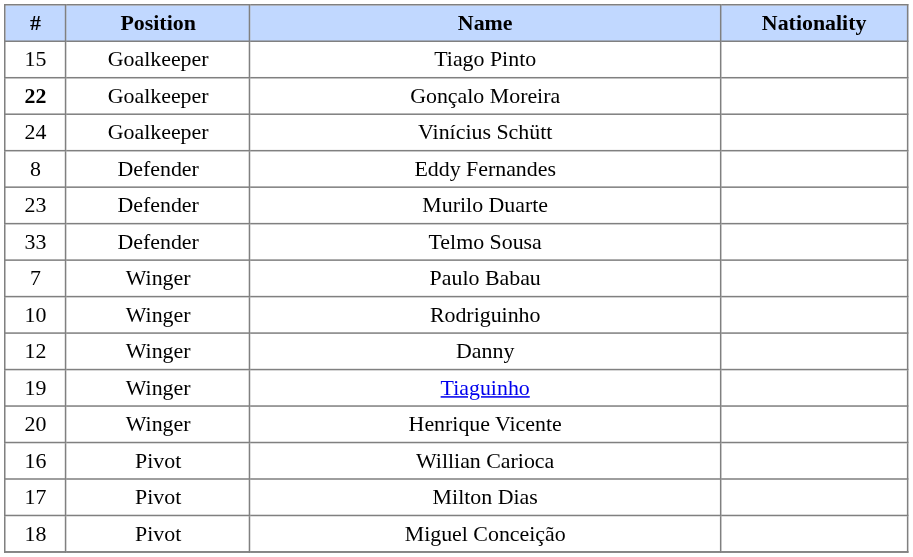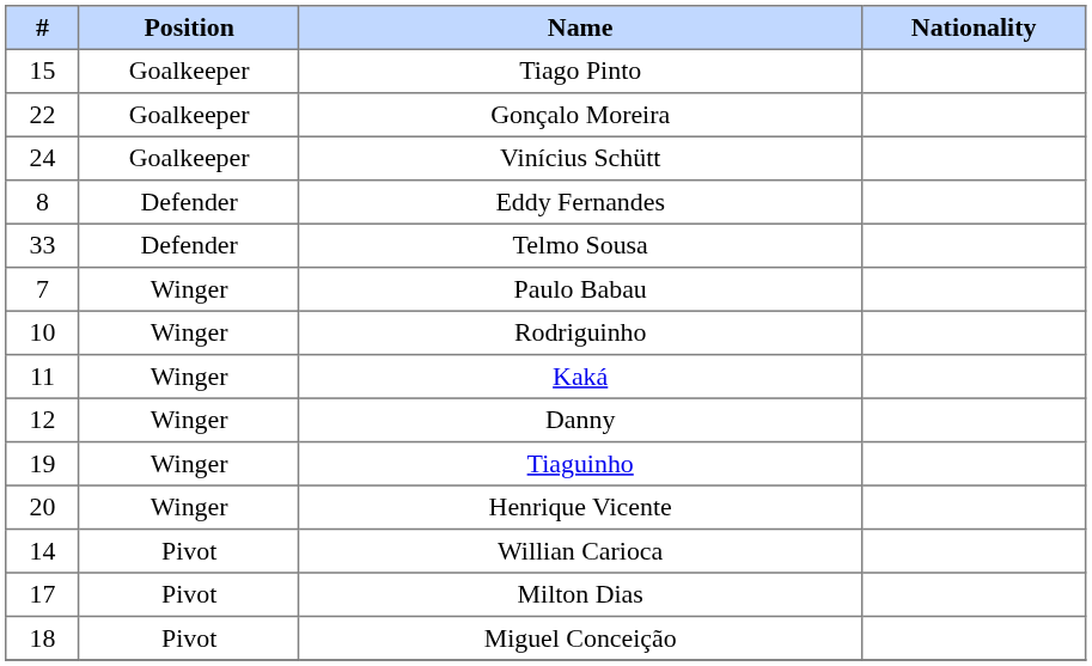Gonçalo Moreira | #: bold -> normal
- row: 23 | Defender | Murilo Duarte
+ row: 11 | Winger | Kaká
Willian Carioca | #: 16 -> 14
